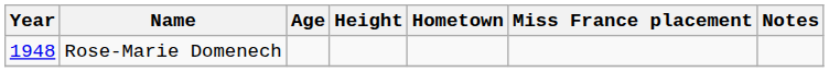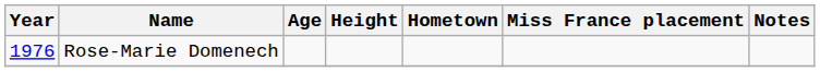Rose-Marie Domenech | Year: 1948 -> 1976
